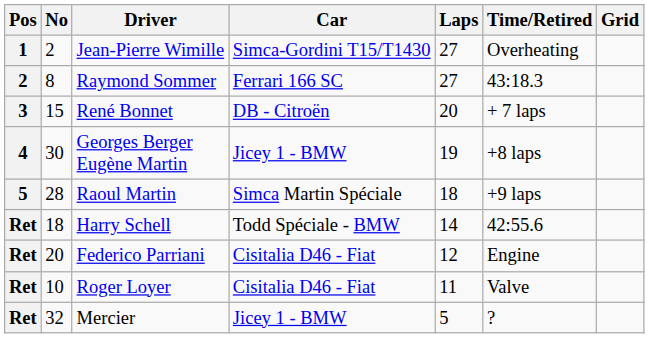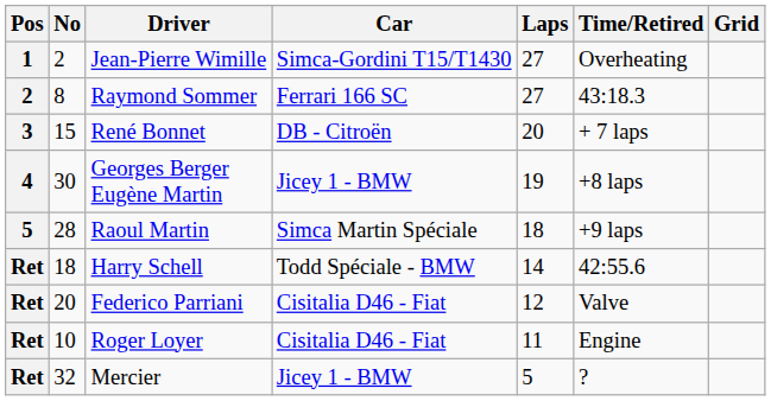Federico Parriani | Time/Retired: Engine -> Valve
Roger Loyer | Time/Retired: Valve -> Engine
